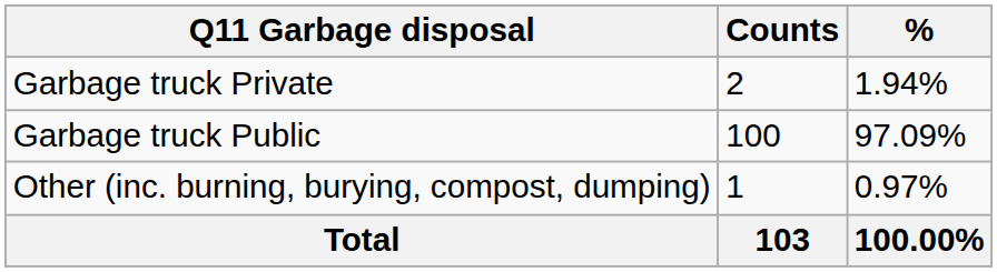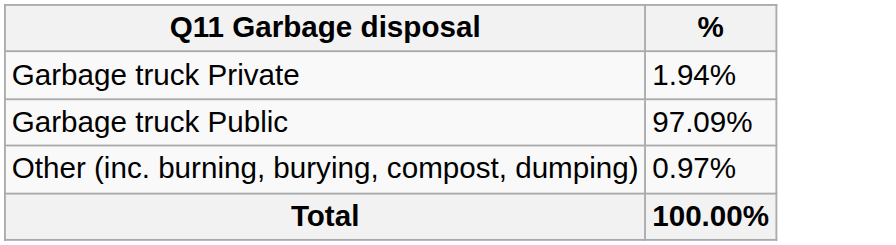- column: Counts | 2 | 100 | 1 | 103
